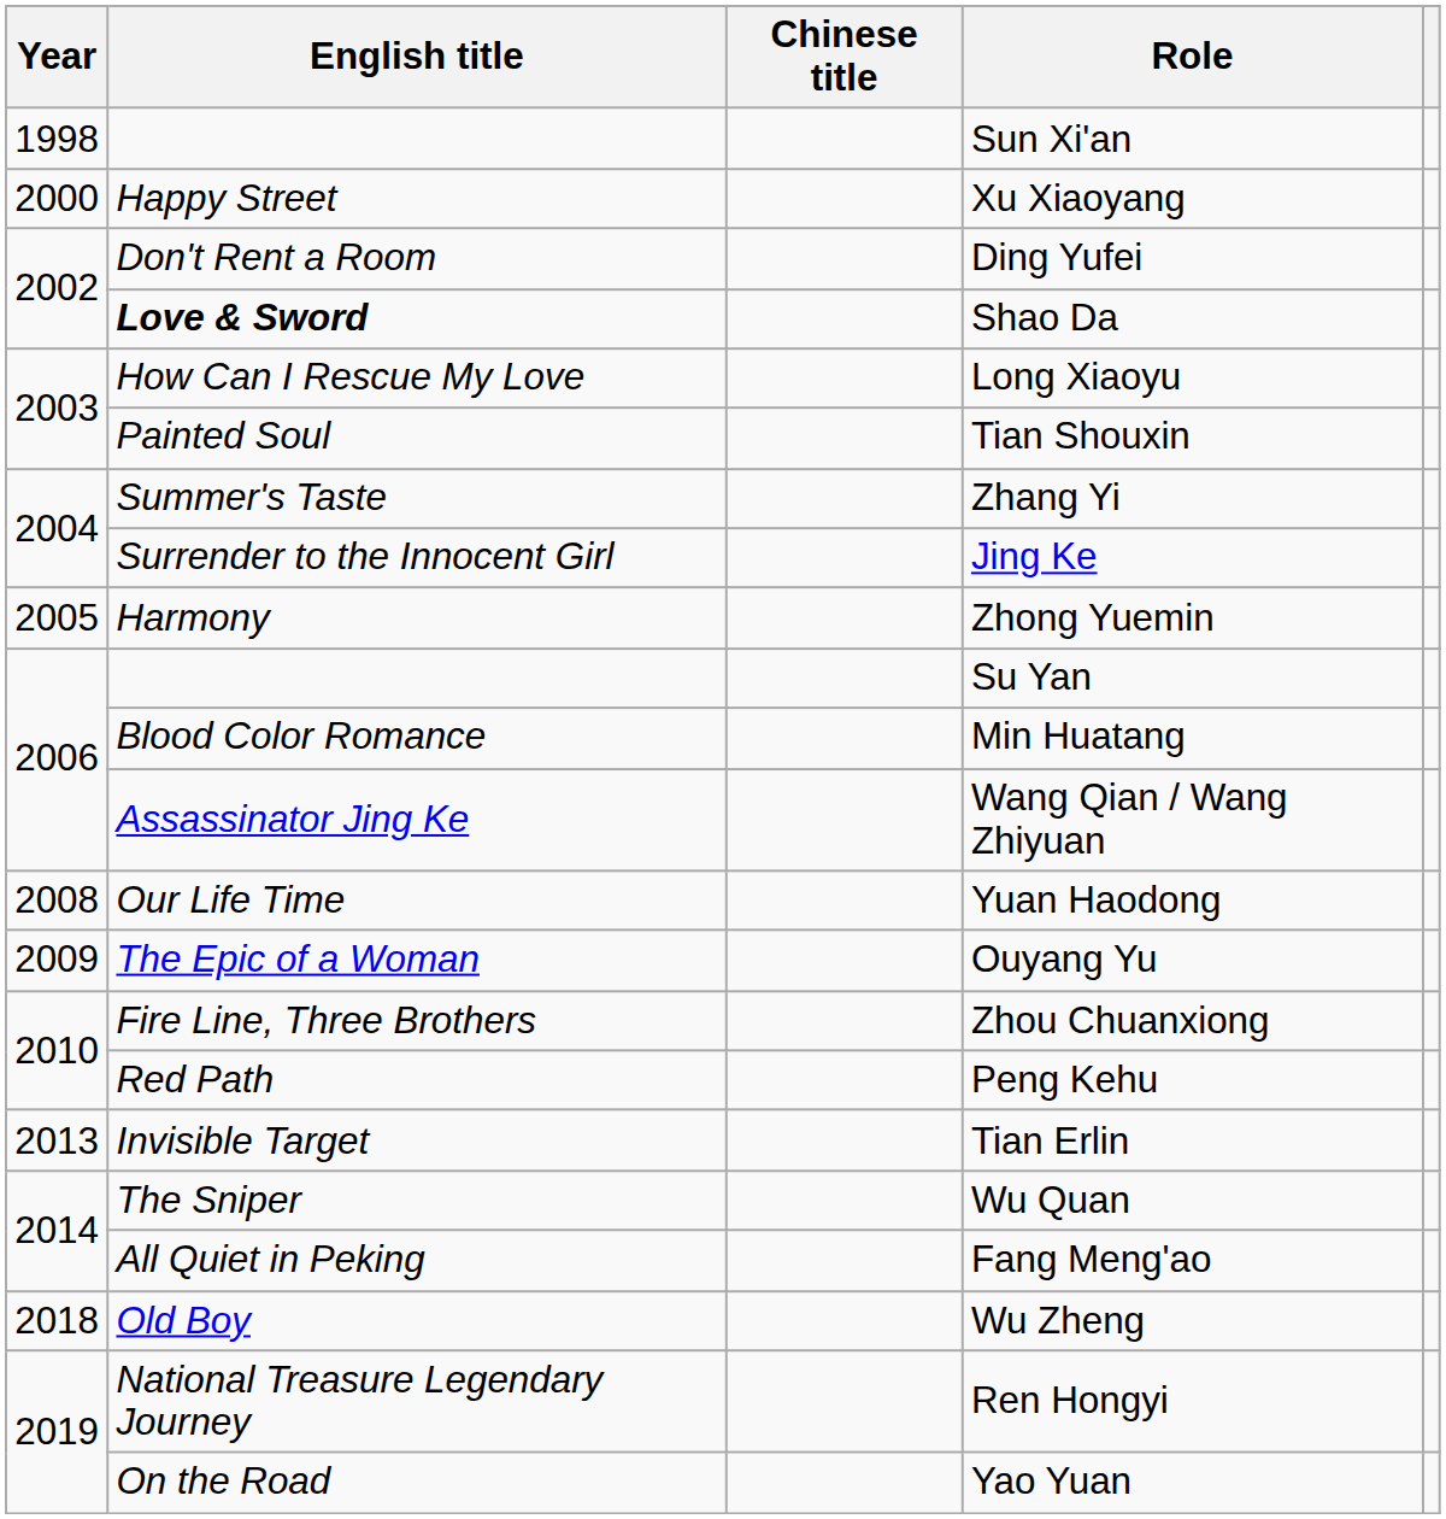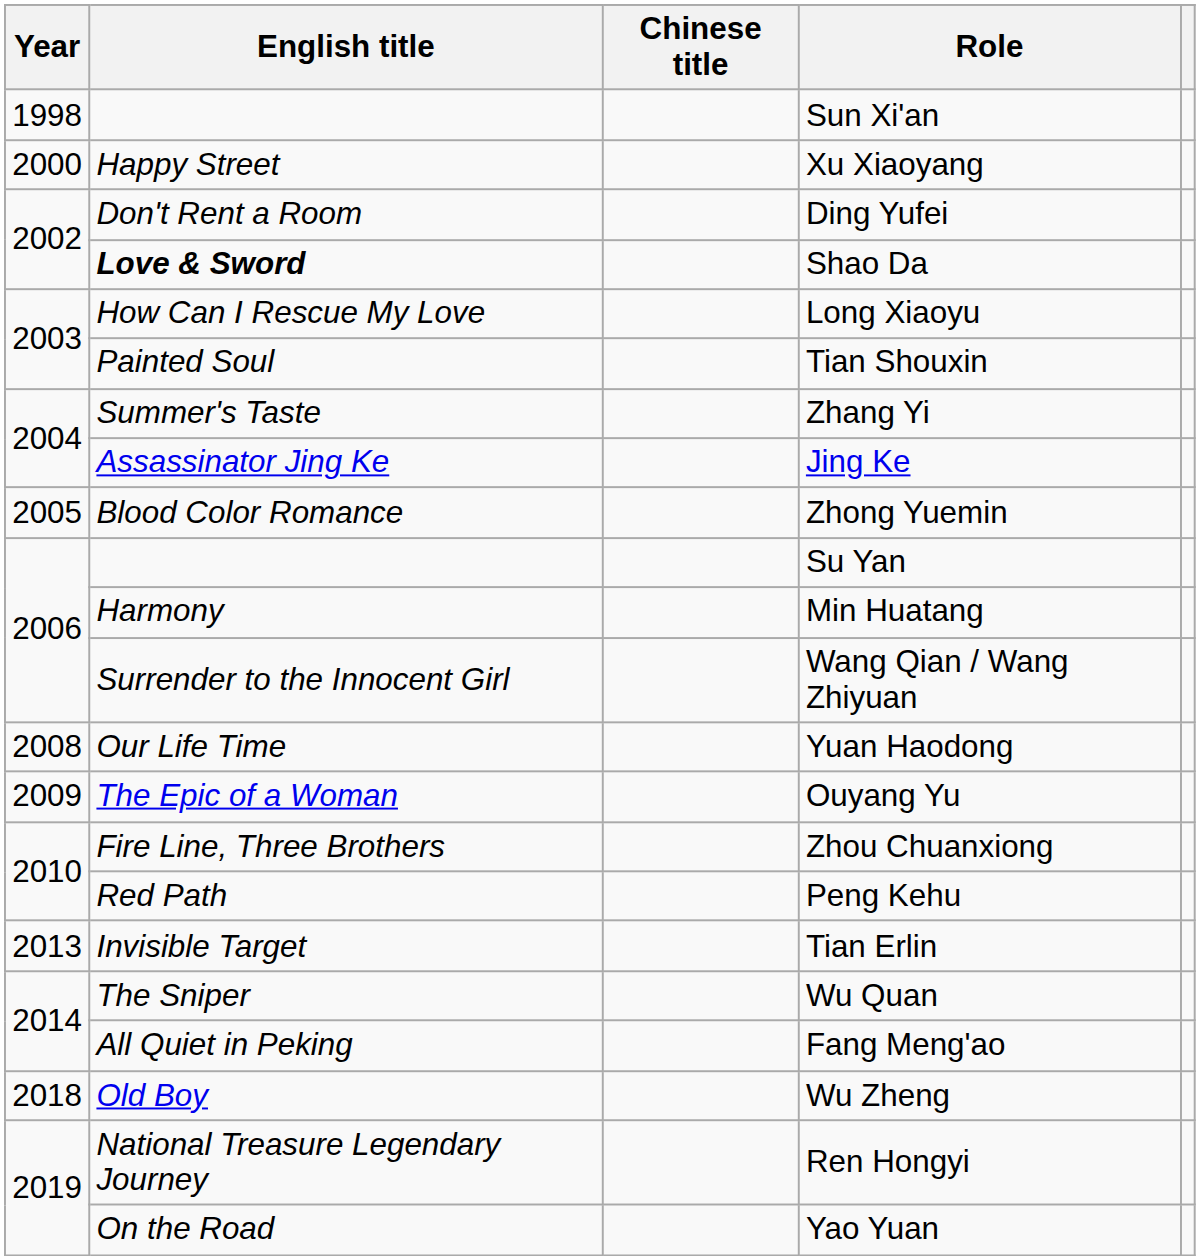Jing Ke | English title: Surrender to the Innocent Girl -> Assassinator Jing Ke
Zhong Yuemin | English title: Harmony -> Blood Color Romance
Min Huatang | English title: Blood Color Romance -> Harmony
Wang Qian / Wang Zhiyuan | English title: Assassinator Jing Ke -> Surrender to the Innocent Girl
